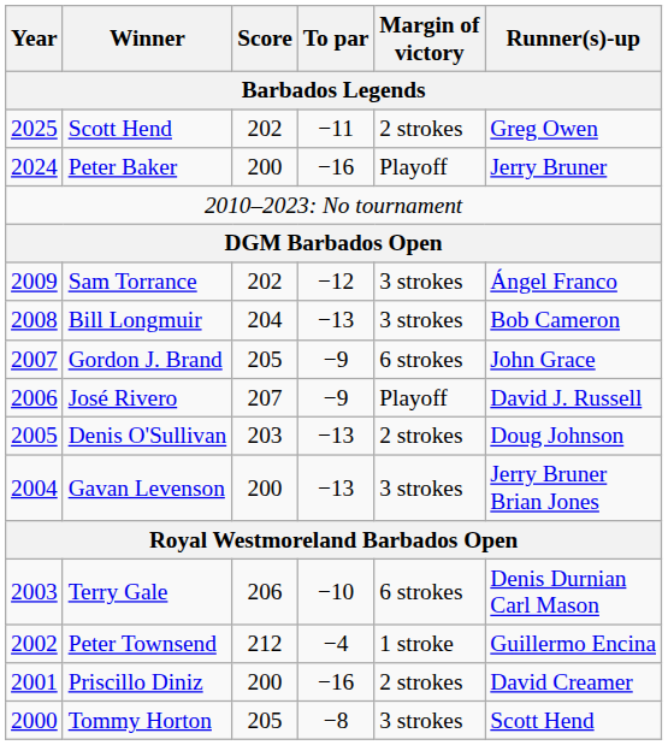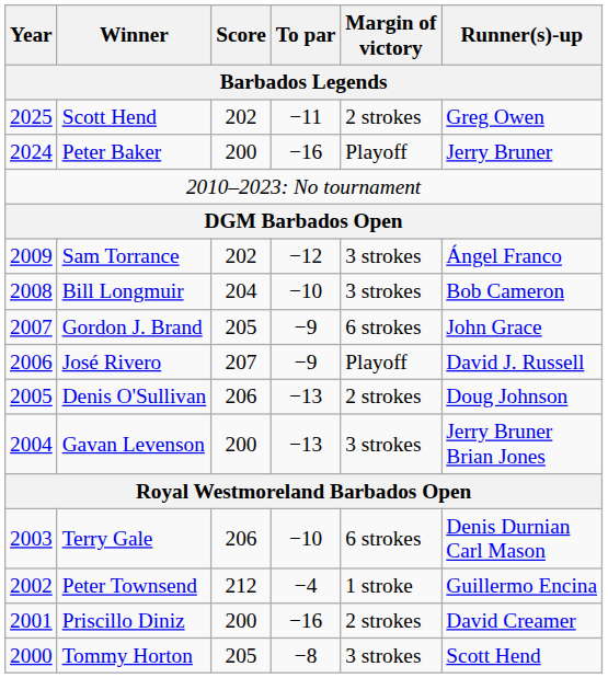Bill Longmuir | To par: −13 -> −10
Denis O'Sullivan | Score: 203 -> 206
